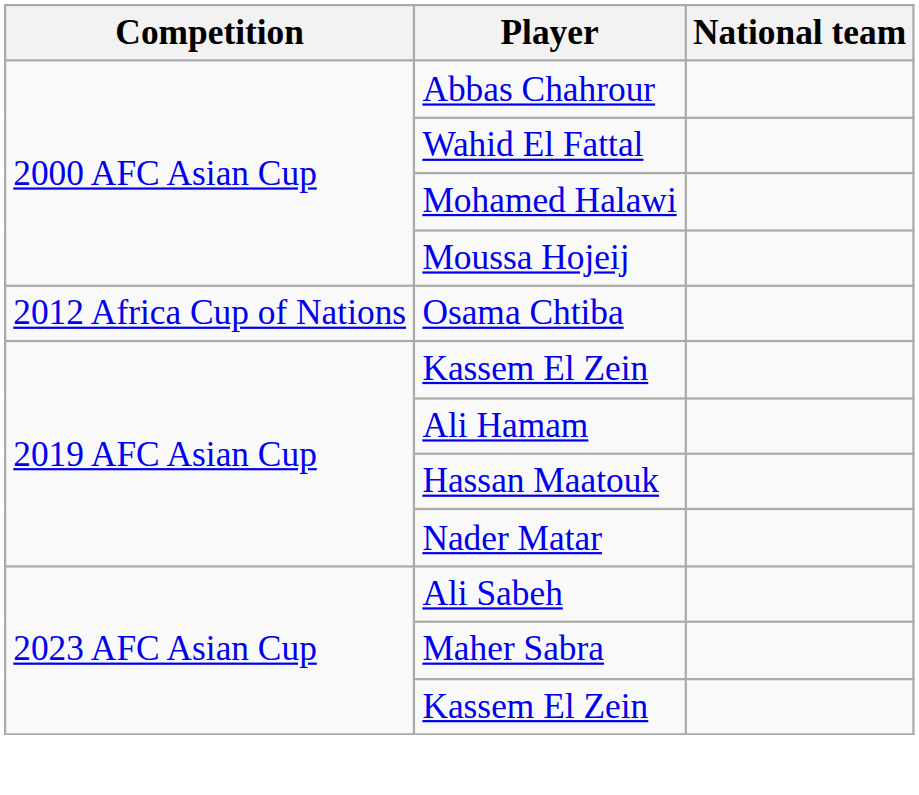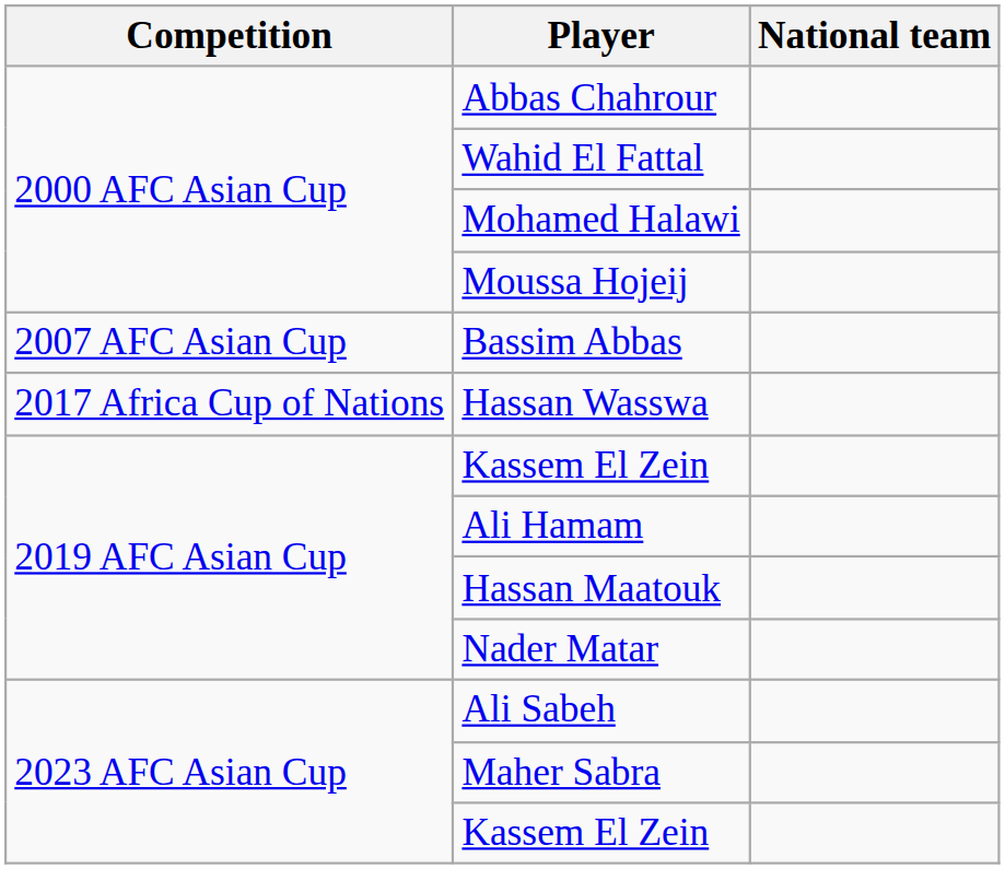+ row: 2007 AFC Asian Cup | Bassim Abbas
- row: 2012 Africa Cup of Nations | Osama Chtiba
+ row: 2017 Africa Cup of Nations | Hassan Wasswa
